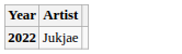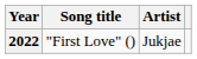+ column: Song title | "First Love" ()
